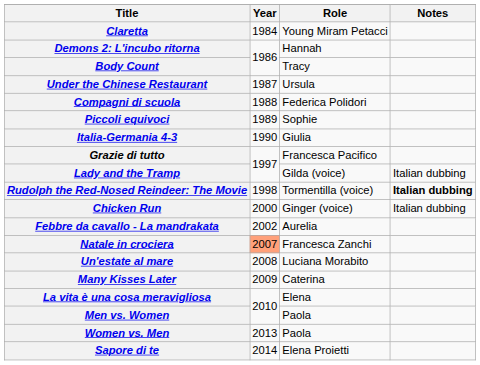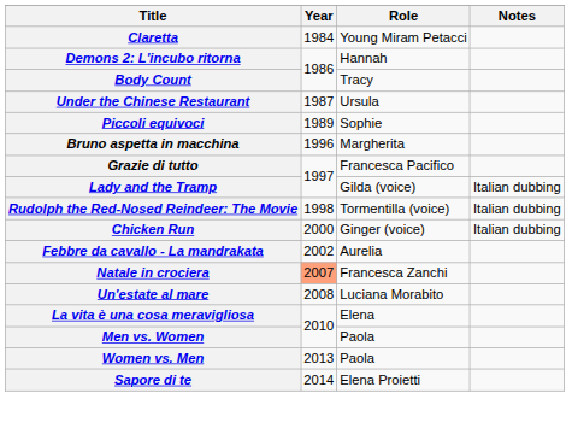- row: Compagni di scuola | 1988 | Federica Polidori
- row: Italia-Germania 4-3 | 1990 | Giulia
+ row: Bruno aspetta in macchina | 1996 | Margherita
Rudolph the Red-Nosed Reindeer: The Movie | Notes: bold -> normal
- row: Many Kisses Later | 2009 | Caterina
